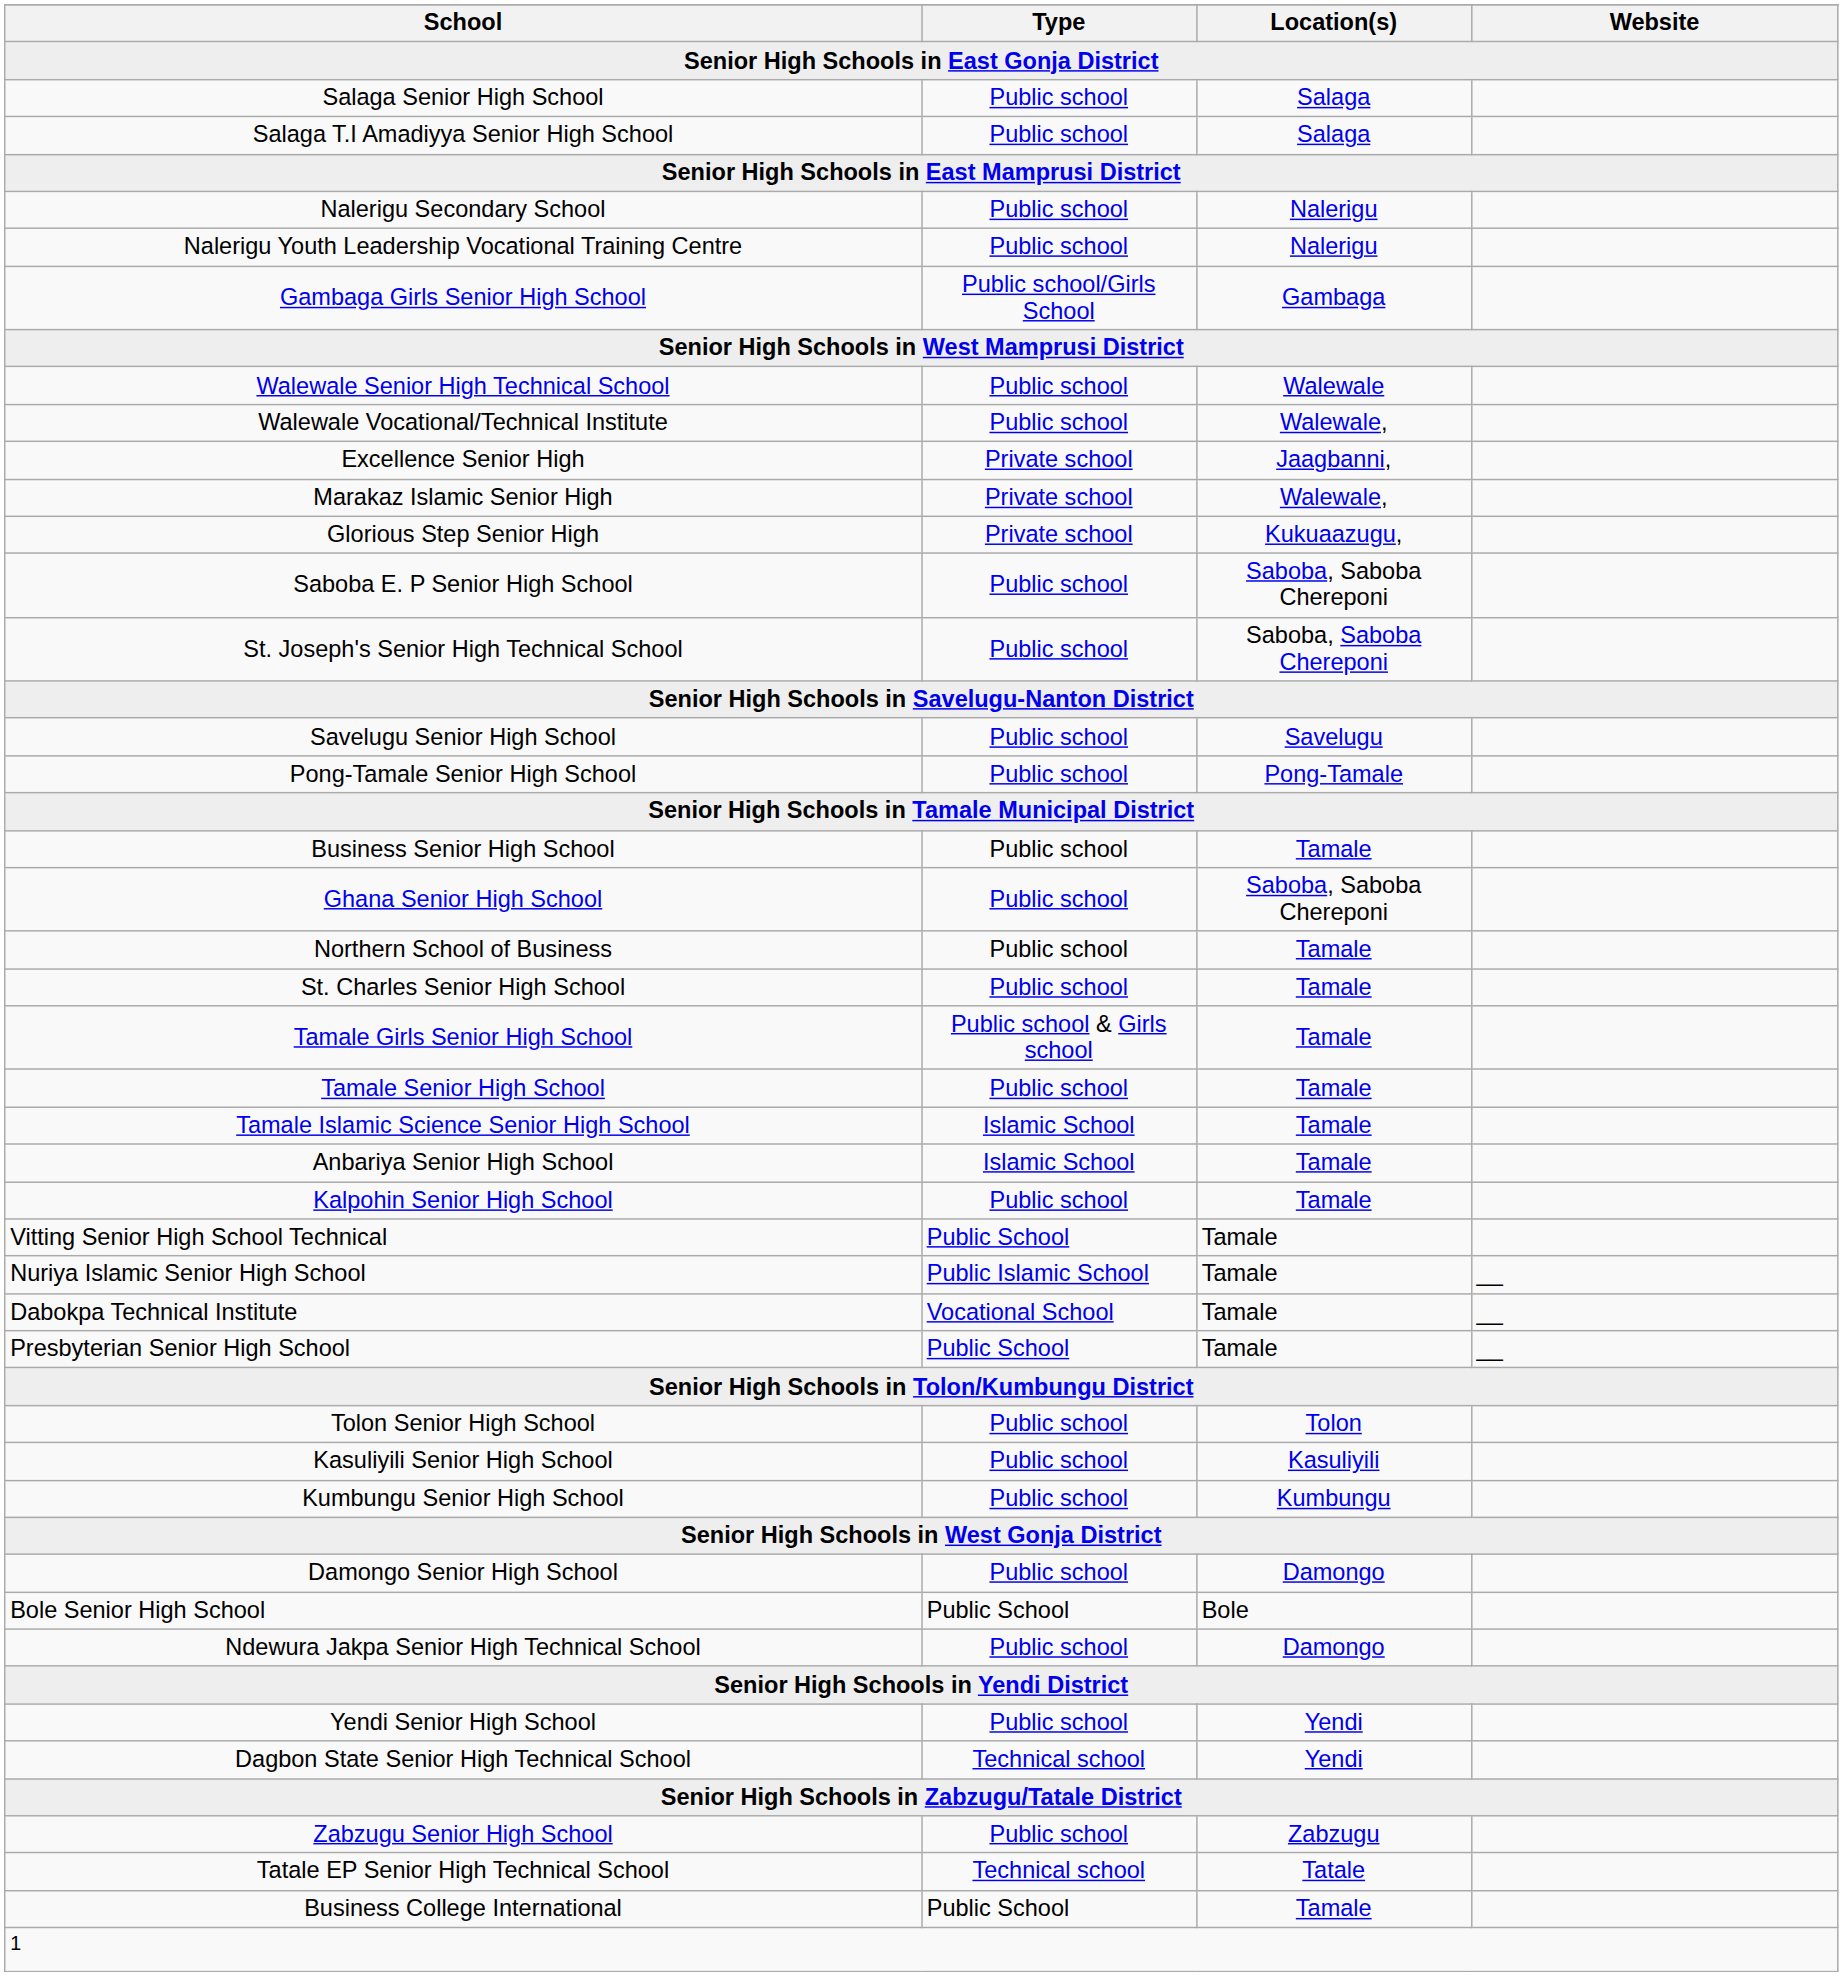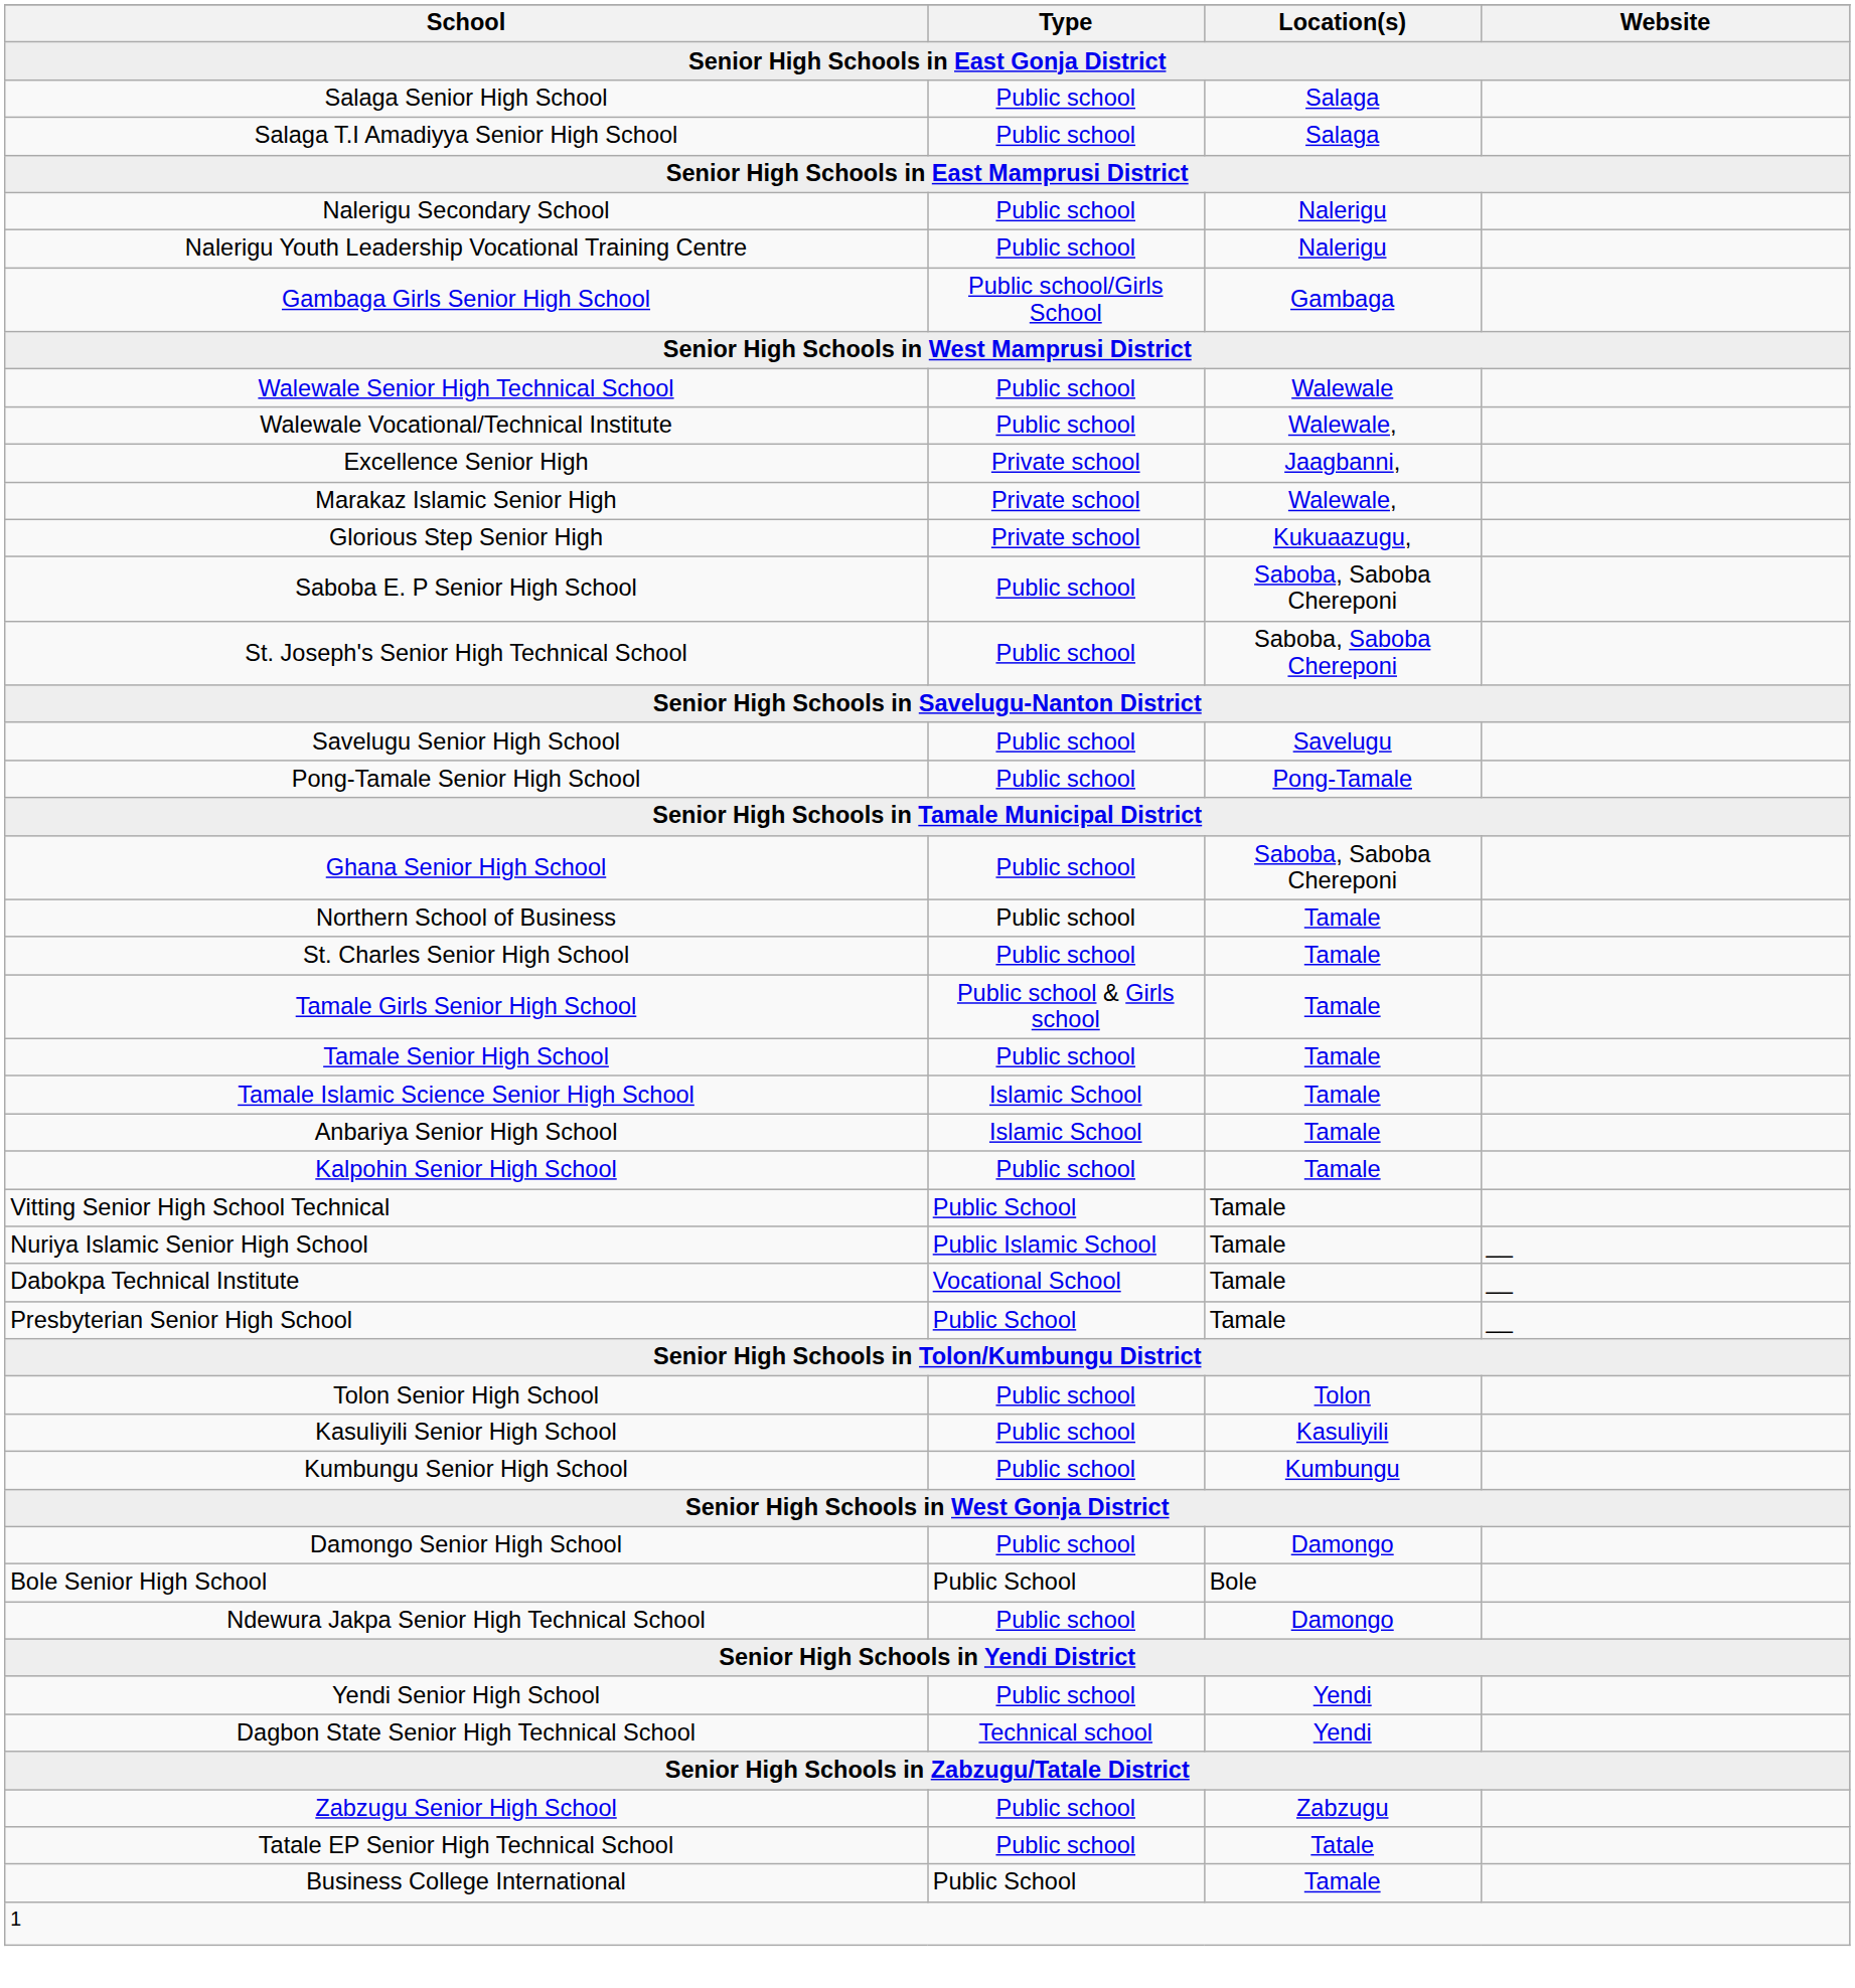- row: Business Senior High School | Public school | Tamale
Tatale EP Senior High Technical School | Type: Technical school -> Public school
